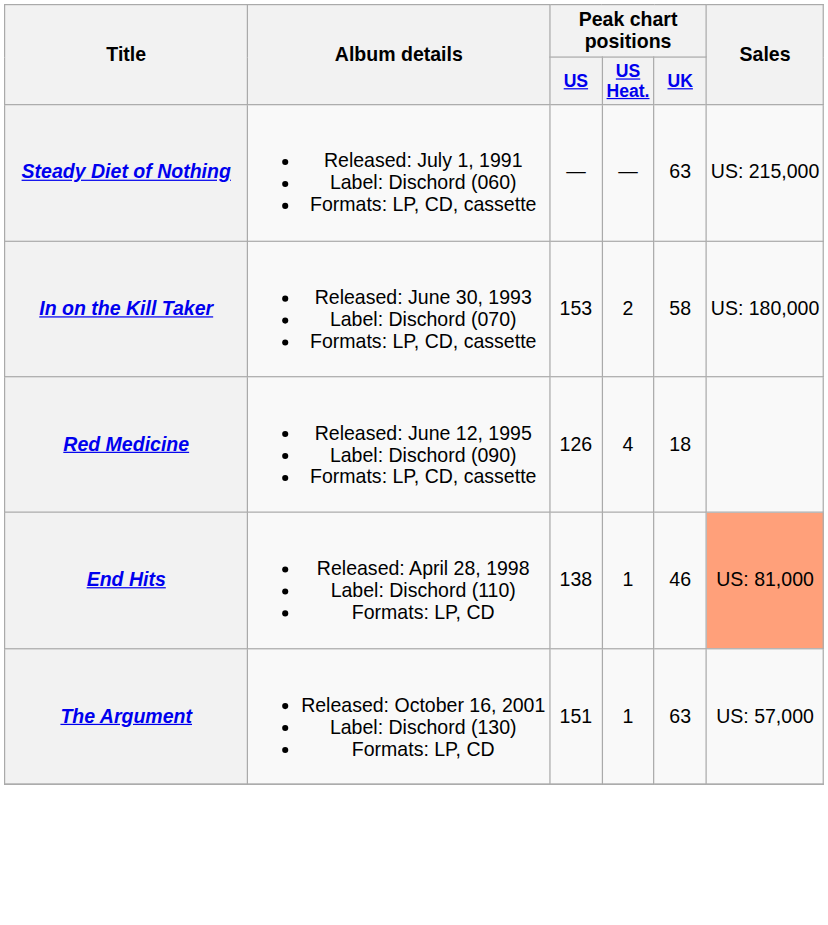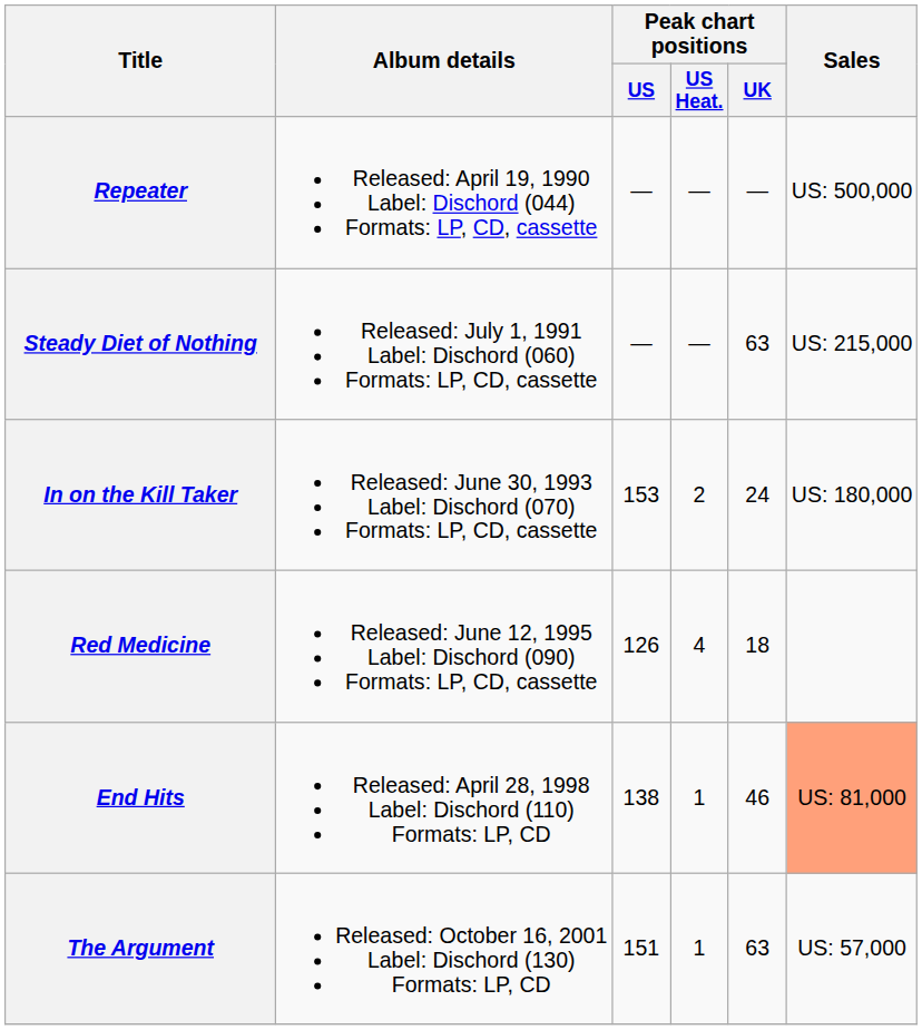+ row: Repeater | Released: April 19, 1990 Label: Dischord (044) Formats: LP, CD, cassette | — | — | — | US: 500,000
In on the Kill Taker | Peak chart positions / UK: 58 -> 24
